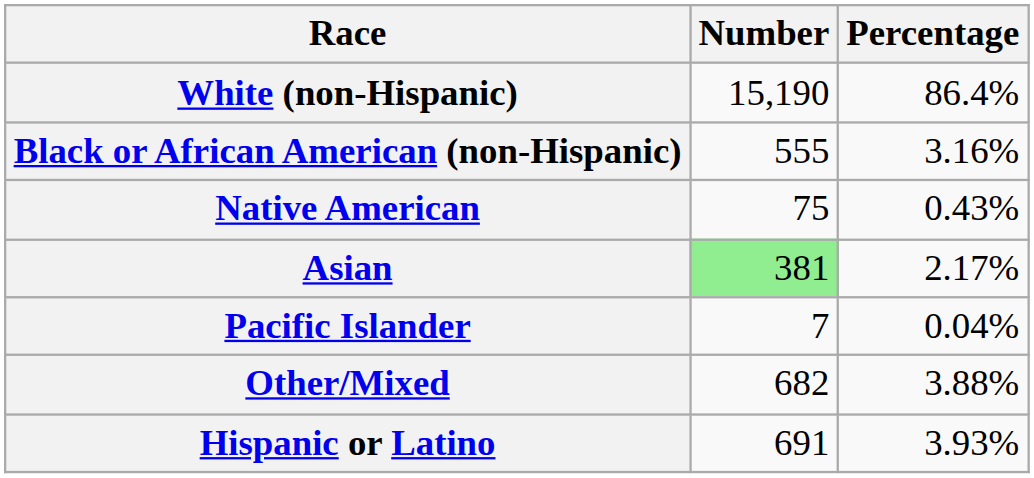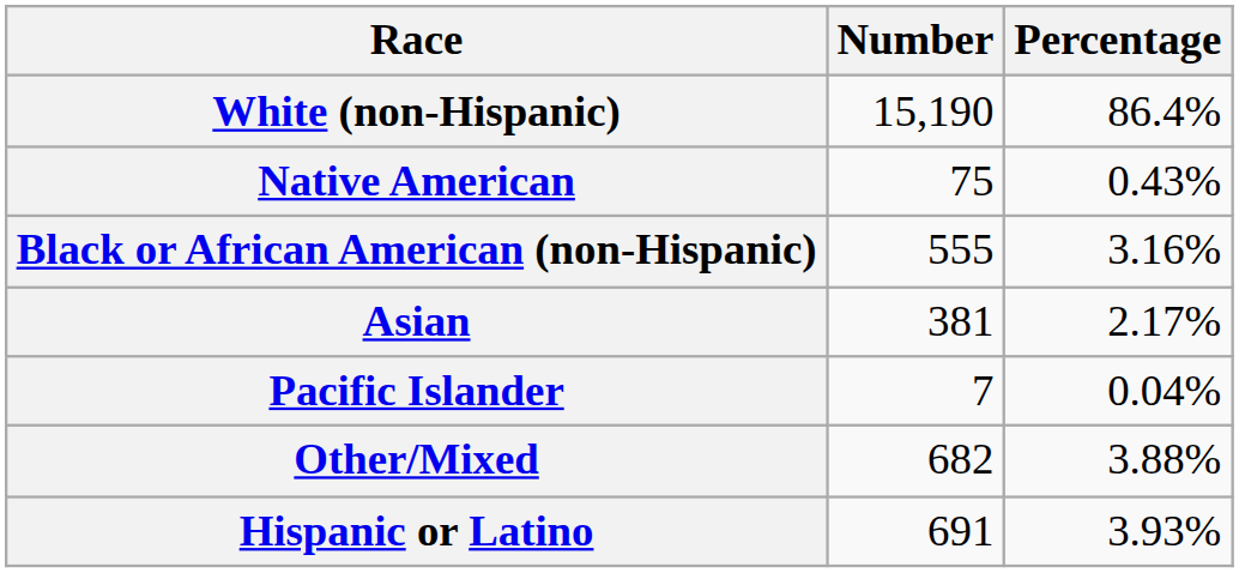rows swapped: Black or African American (non-Hispanic) <-> Native American
Asian | Number: lightgreen background -> no background
